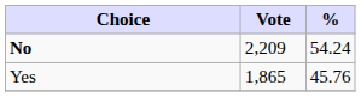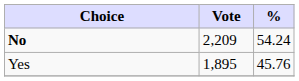Yes | Vote: 1,865 -> 1,895
